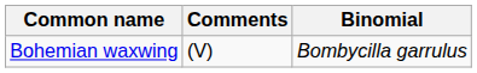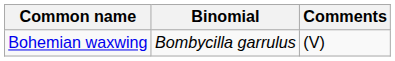columns swapped: Binomial <-> Comments
